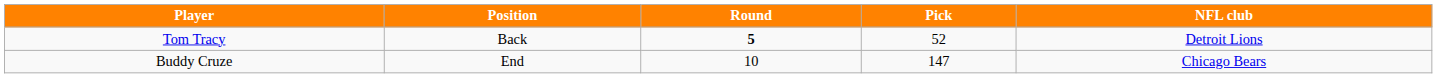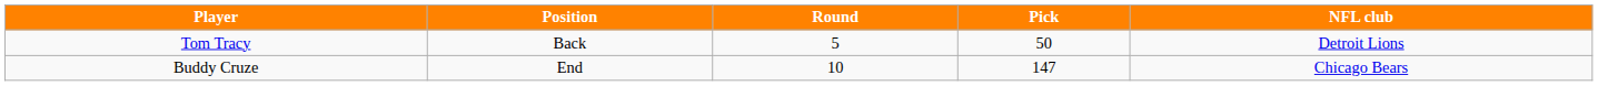Tom Tracy | Round: bold -> normal
Tom Tracy | Pick: 52 -> 50
